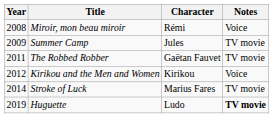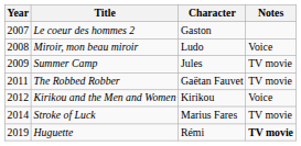+ row: 2007 | Le coeur des hommes 2 | Gaston
Miroir, mon beau miroir | Character: Rémi -> Ludo
Huguette | Character: Ludo -> Rémi
